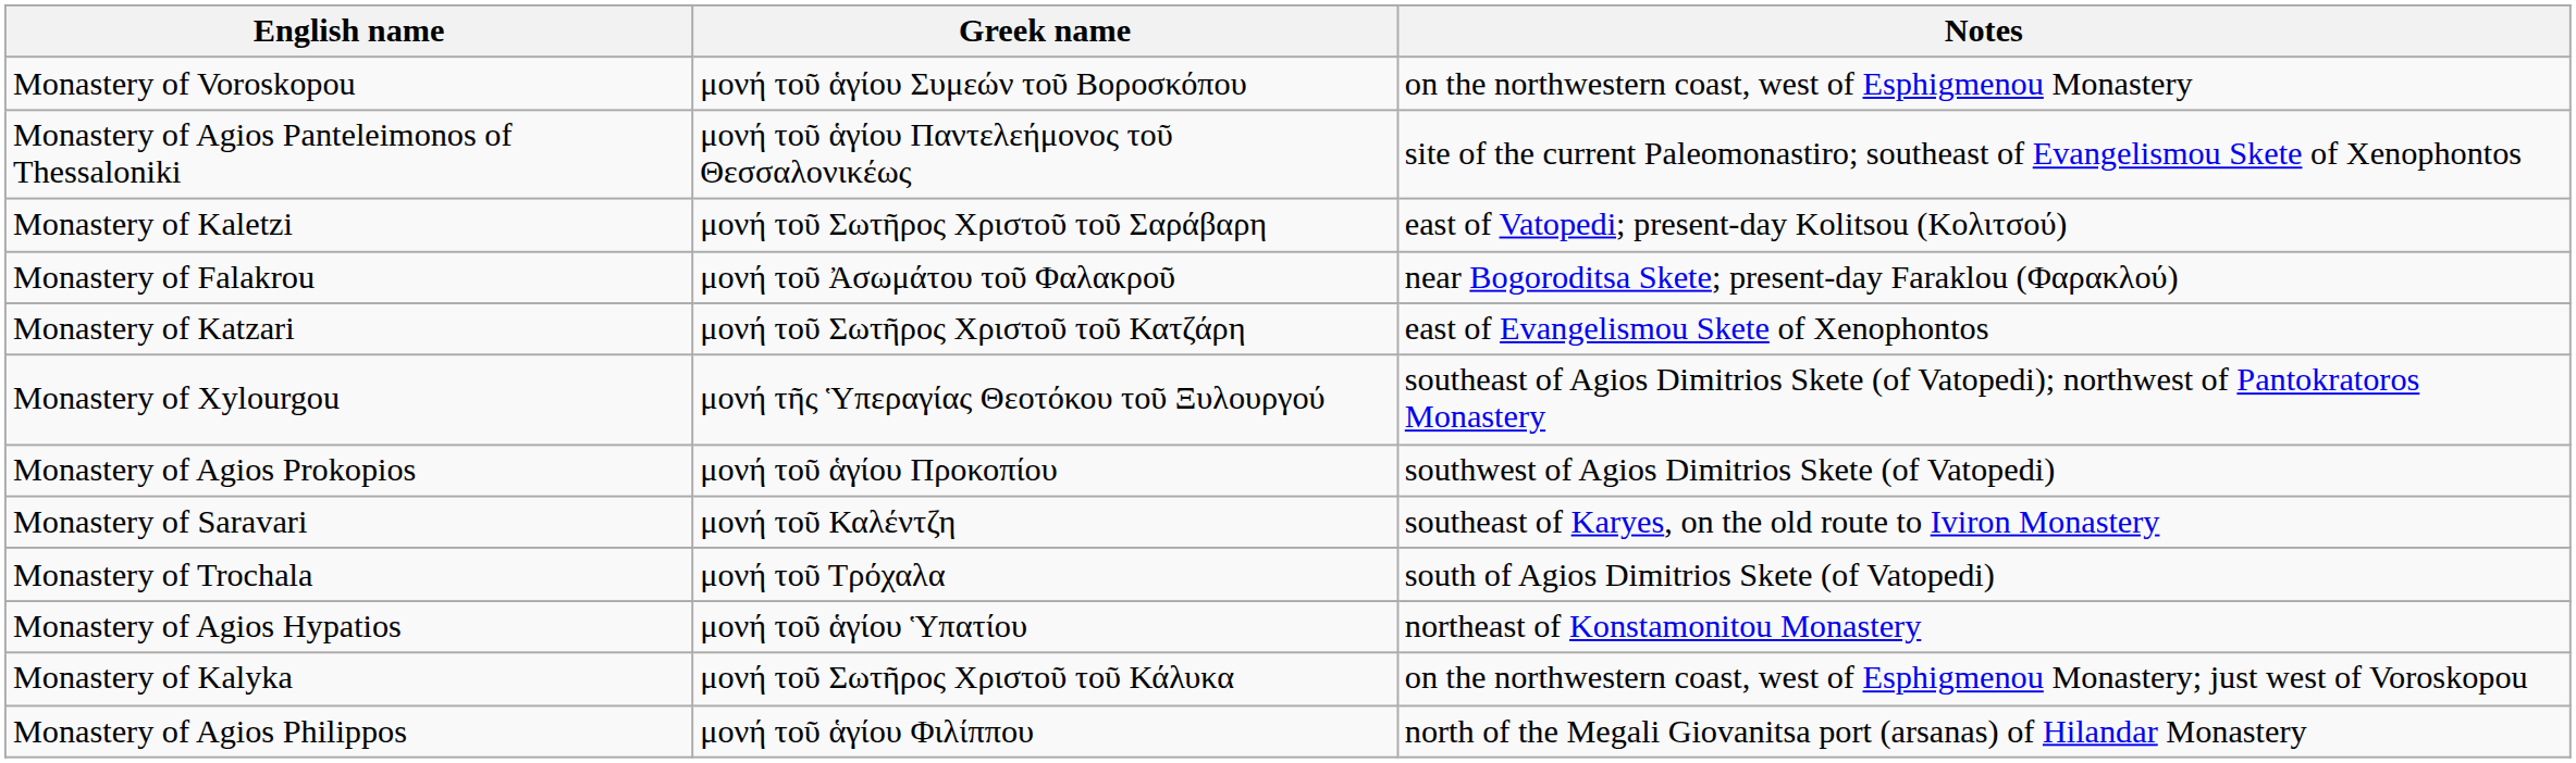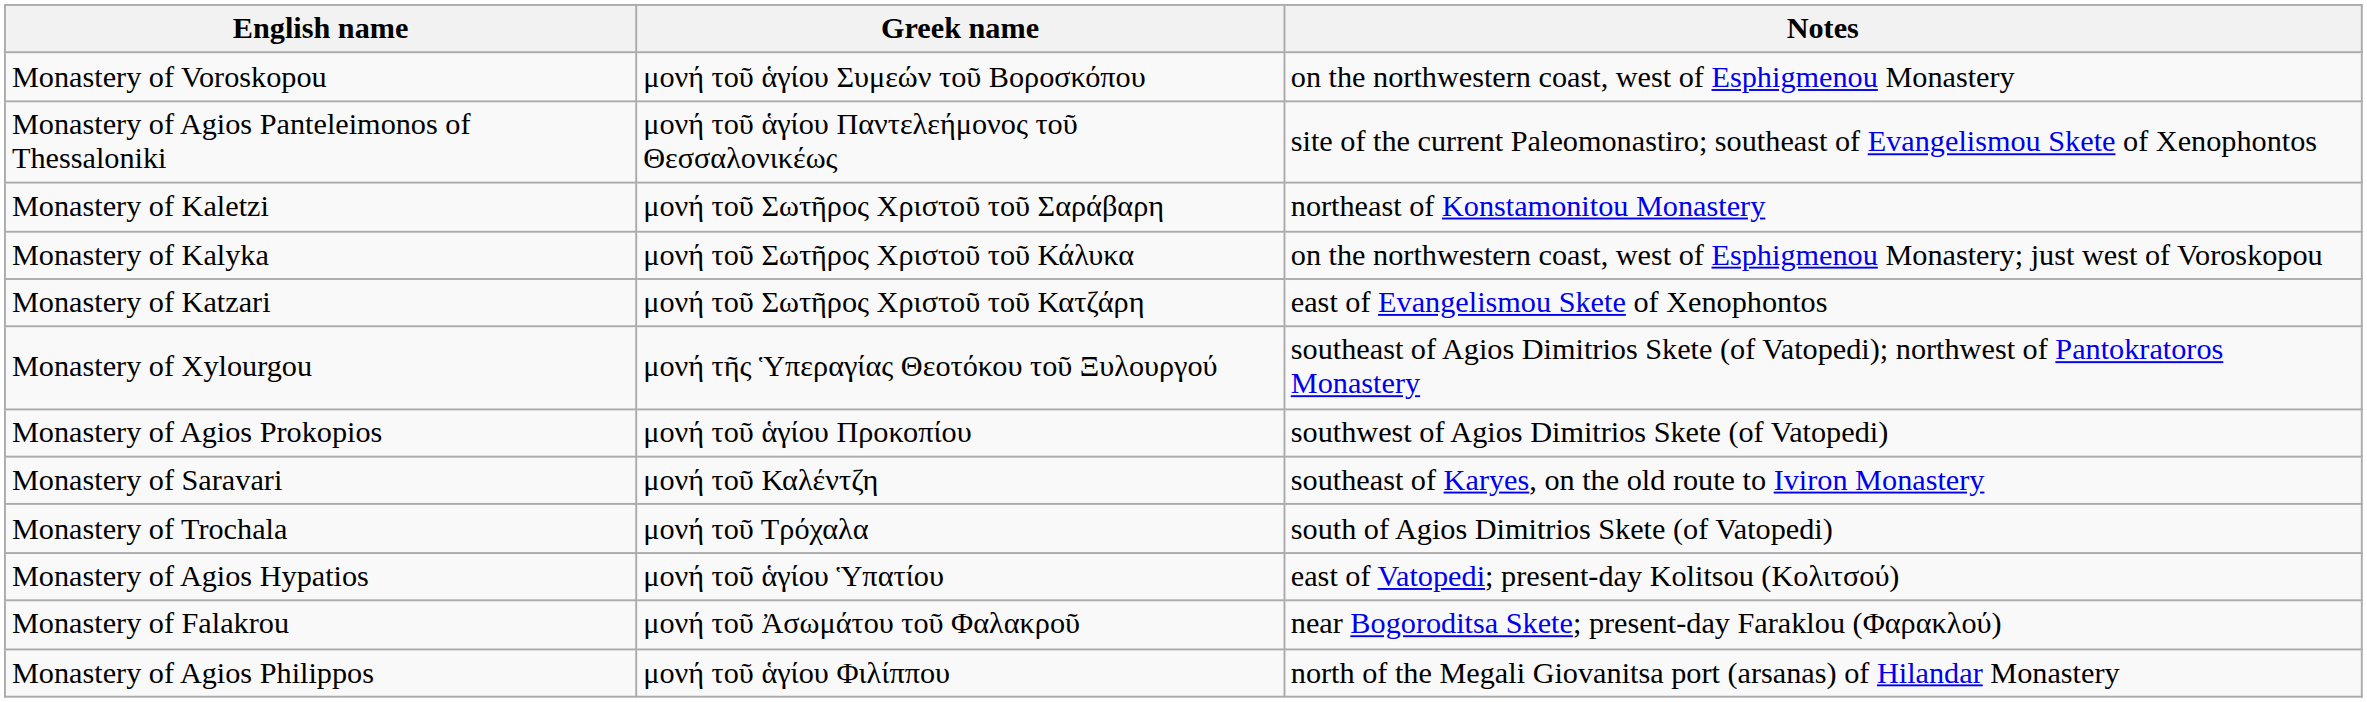Monastery of Kaletzi | Notes: east of Vatopedi; present-day Kolitsou (Κολιτσού) -> northeast of Konstamonitou Monastery
rows swapped: Monastery of Kalyka <-> Monastery of Falakrou
Monastery of Agios Hypatios | Notes: northeast of Konstamonitou Monastery -> east of Vatopedi; present-day Kolitsou (Κολιτσού)
